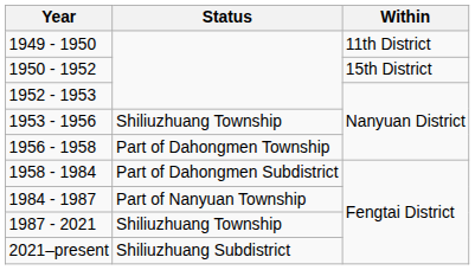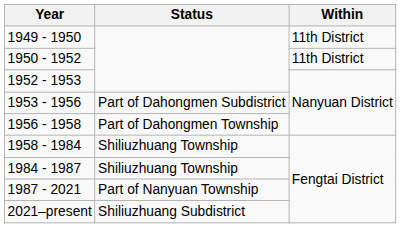1950 - 1952 | Within: 15th District -> 11th District
1953 - 1956 | Status: Shiliuzhuang Township -> Part of Dahongmen Subdistrict
1958 - 1984 | Status: Part of Dahongmen Subdistrict -> Shiliuzhuang Township
1984 - 1987 | Status: Part of Nanyuan Township -> Shiliuzhuang Township
1987 - 2021 | Status: Shiliuzhuang Township -> Part of Nanyuan Township
